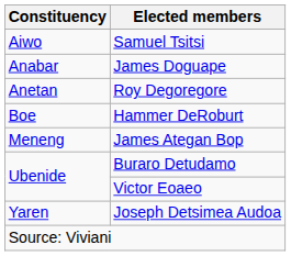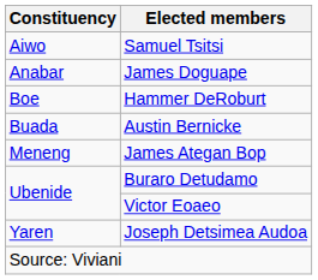- row: Anetan | Roy Degoregore
+ row: Buada | Austin Bernicke
